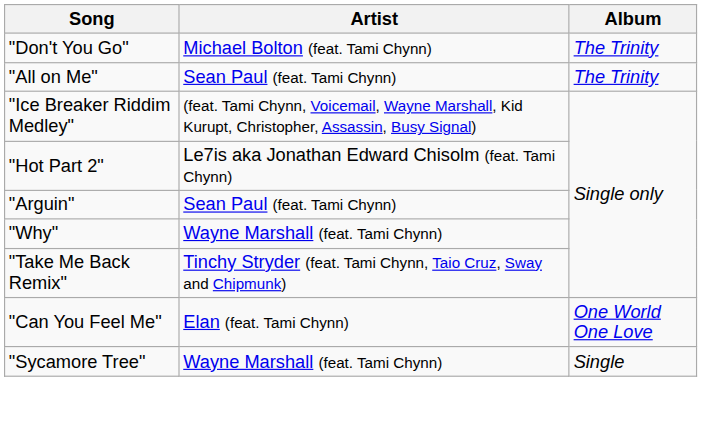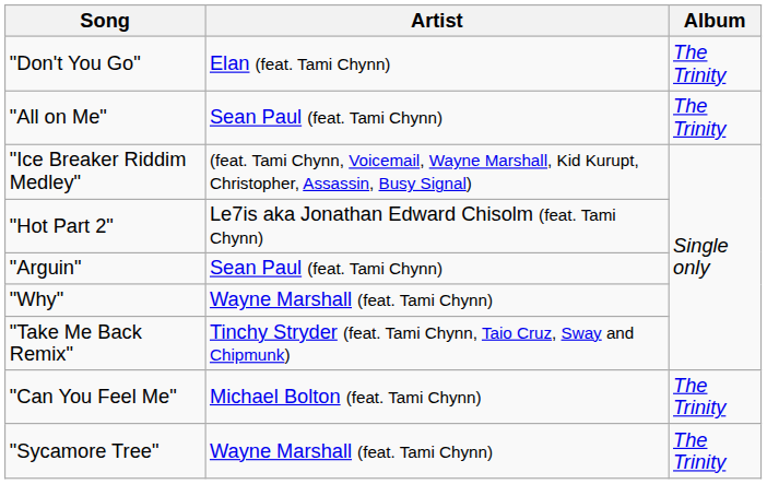"Don't You Go" | Artist: Michael Bolton (feat. Tami Chynn) -> Elan (feat. Tami Chynn)
"Can You Feel Me" | Artist: Elan (feat. Tami Chynn) -> Michael Bolton (feat. Tami Chynn)
"Can You Feel Me" | Album: One World One Love -> The Trinity
"Sycamore Tree" | Album: Single -> The Trinity
